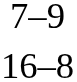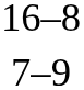rows swapped: 16–8 <-> 7–9
